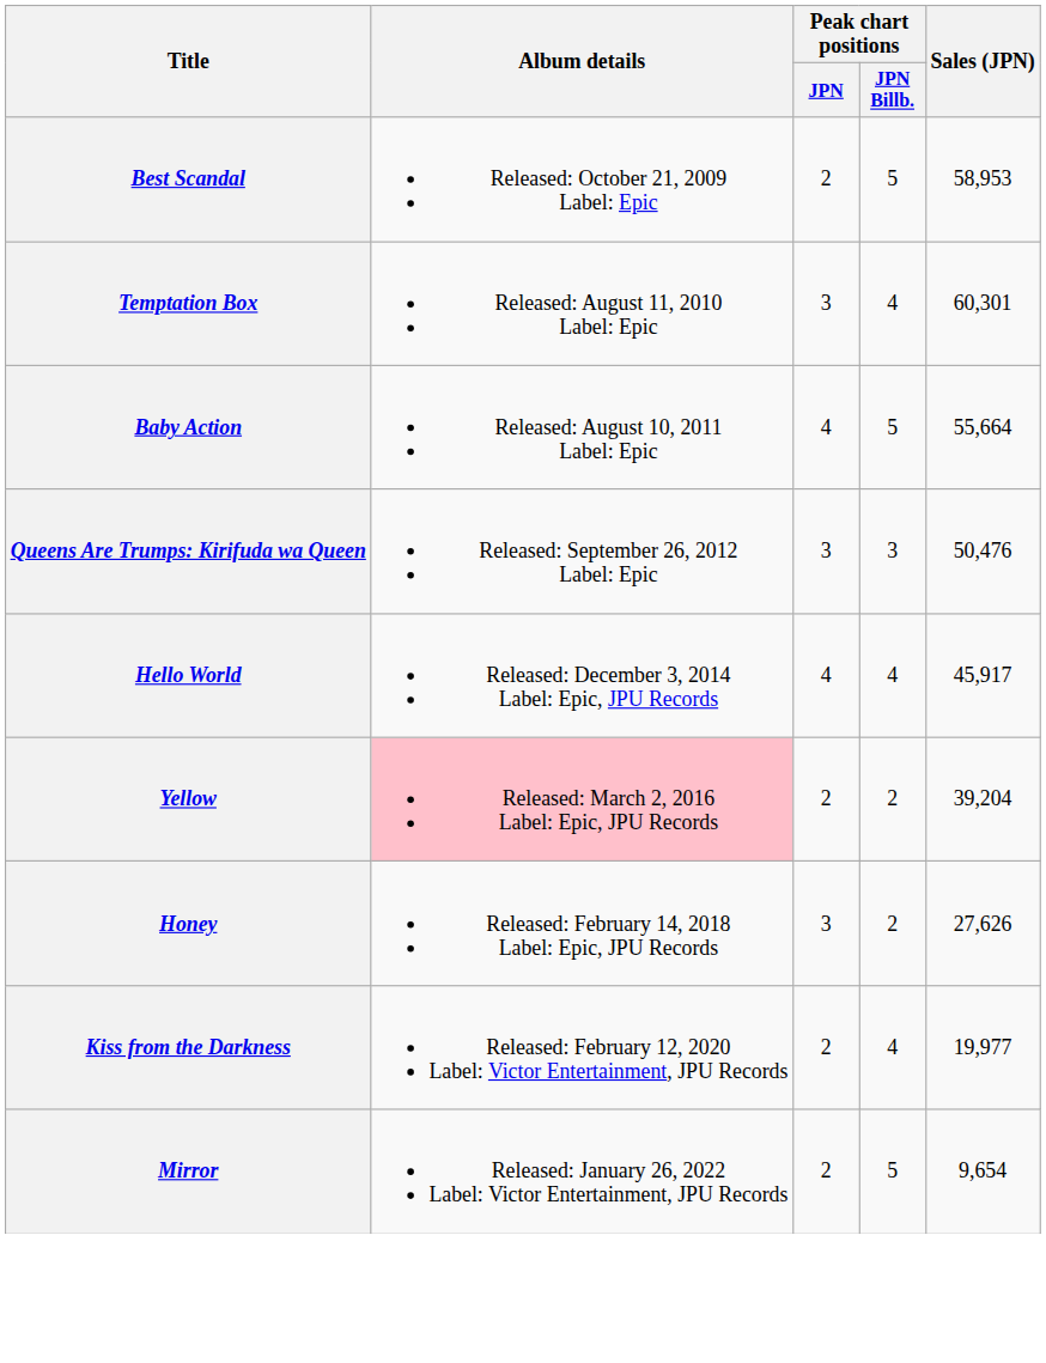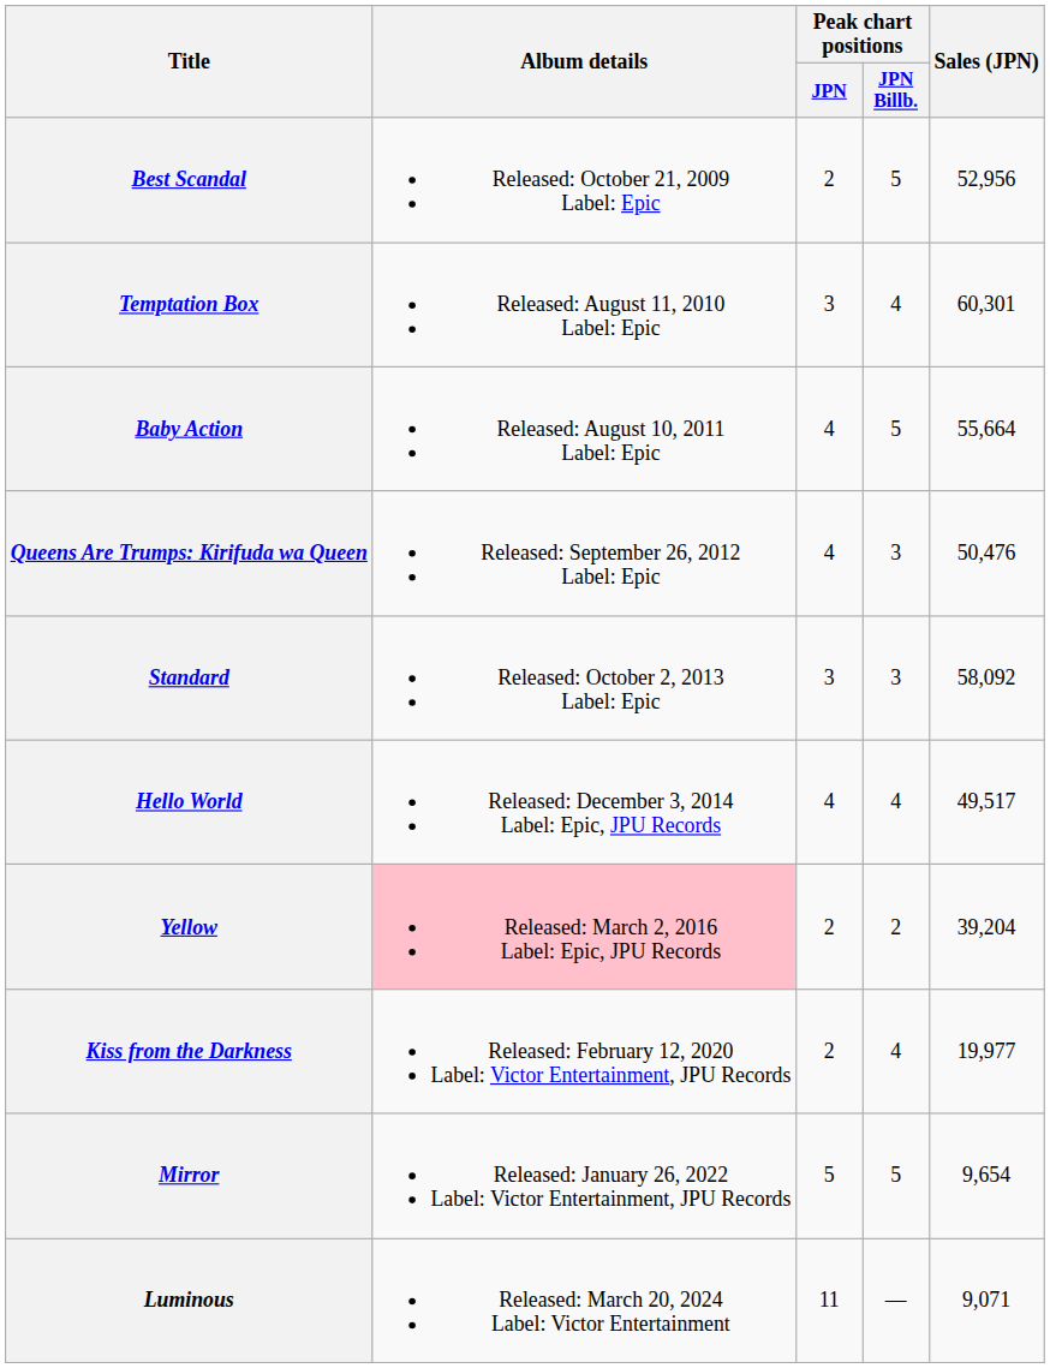Best Scandal | Sales (JPN): 58,953 -> 52,956
Queens Are Trumps: Kirifuda wa Queen | Peak chart positions / JPN: 3 -> 4
+ row: Standard | Released: October 2, 2013 Label: Epic | 3 | 3 | 58,092
Hello World | Sales (JPN): 45,917 -> 49,517
- row: Honey | Released: February 14, 2018 Label: Epic, JPU Records | 3 | 2 | 27,626
Mirror | Peak chart positions / JPN: 2 -> 5
+ row: Luminous | Released: March 20, 2024 Label: Victor Entertainment | 11 | — | 9,071
